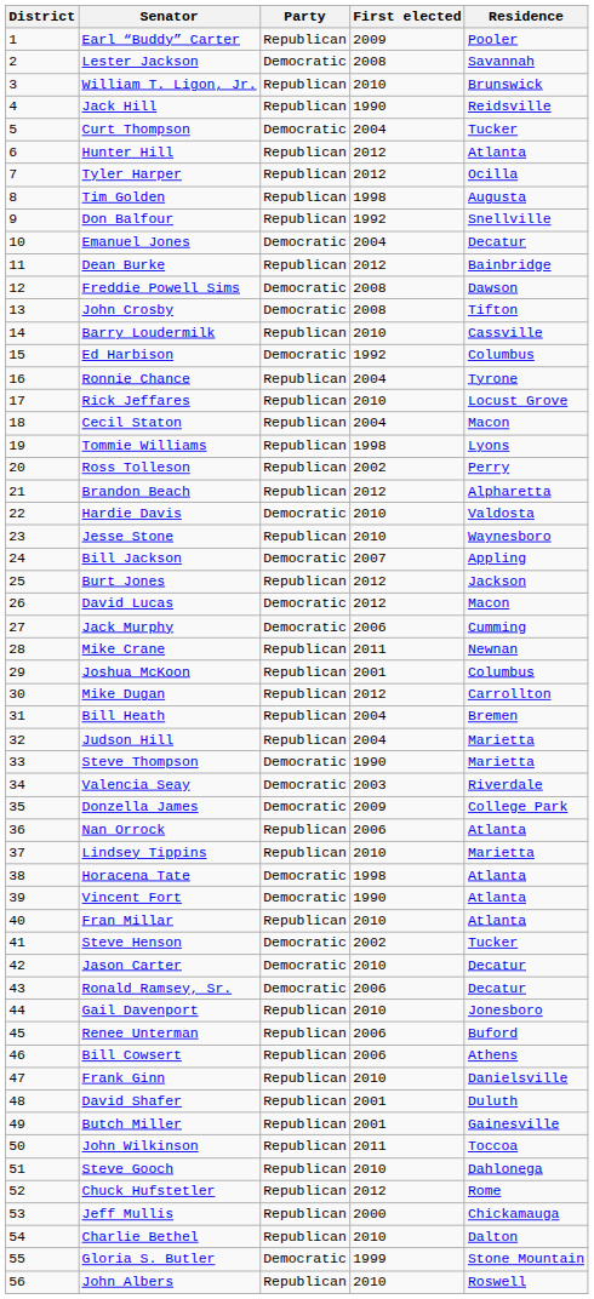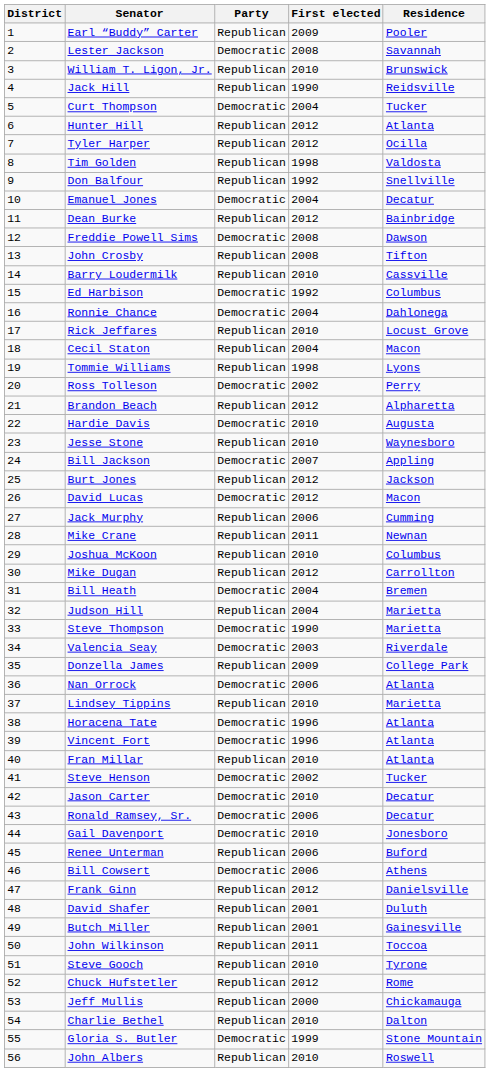Tim Golden | Residence: Augusta -> Valdosta
John Crosby | Party: Democratic -> Republican
Ronnie Chance | Party: Republican -> Democratic
Ronnie Chance | Residence: Tyrone -> Dahlonega
Ross Tolleson | Party: Republican -> Democratic
Hardie Davis | Residence: Valdosta -> Augusta
Jack Murphy | Party: Democratic -> Republican
Joshua McKoon | First elected: 2001 -> 2010
Bill Heath | Party: Republican -> Democratic
Donzella James | Party: Democratic -> Republican
Nan Orrock | Party: Republican -> Democratic
Horacena Tate | First elected: 1998 -> 1996
Vincent Fort | First elected: 1990 -> 1996
Gail Davenport | Party: Republican -> Democratic
Bill Cowsert | Party: Republican -> Democratic
Frank Ginn | First elected: 2010 -> 2012
Steve Gooch | Residence: Dahlonega -> Tyrone
